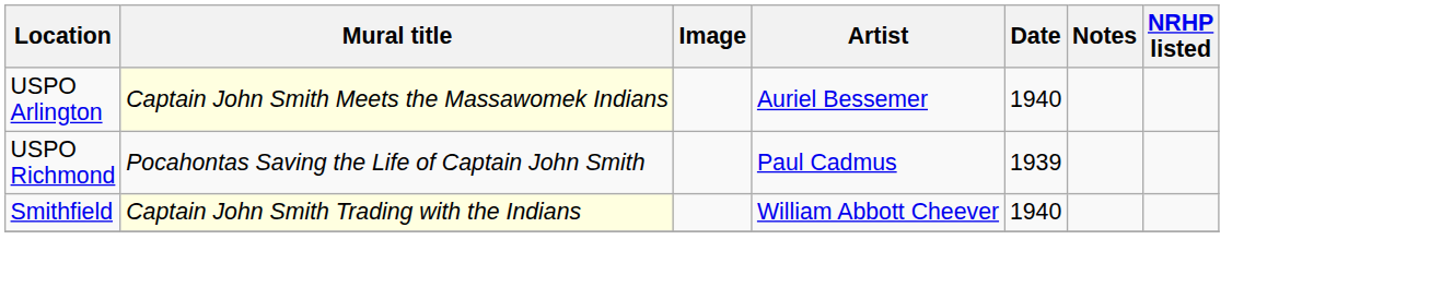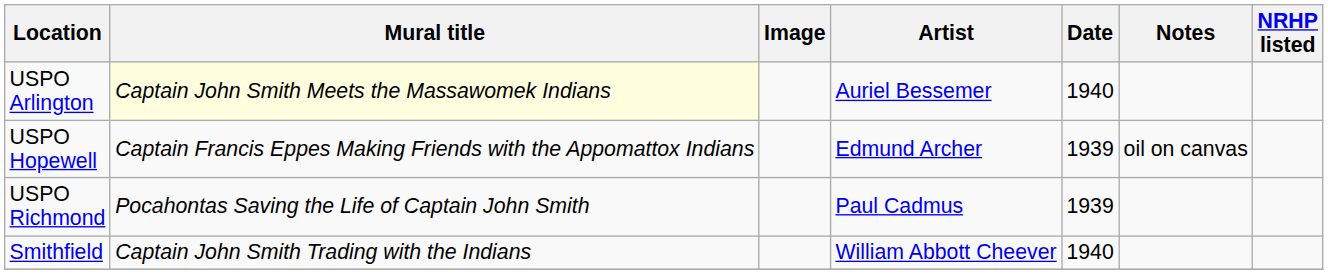+ row: USPO Hopewell | Captain Francis Eppes Making Friends with the Appomattox Indians | Edmund Archer | 1939 | oil on canvas
Smithfield | Mural title: lightyellow background -> no background
